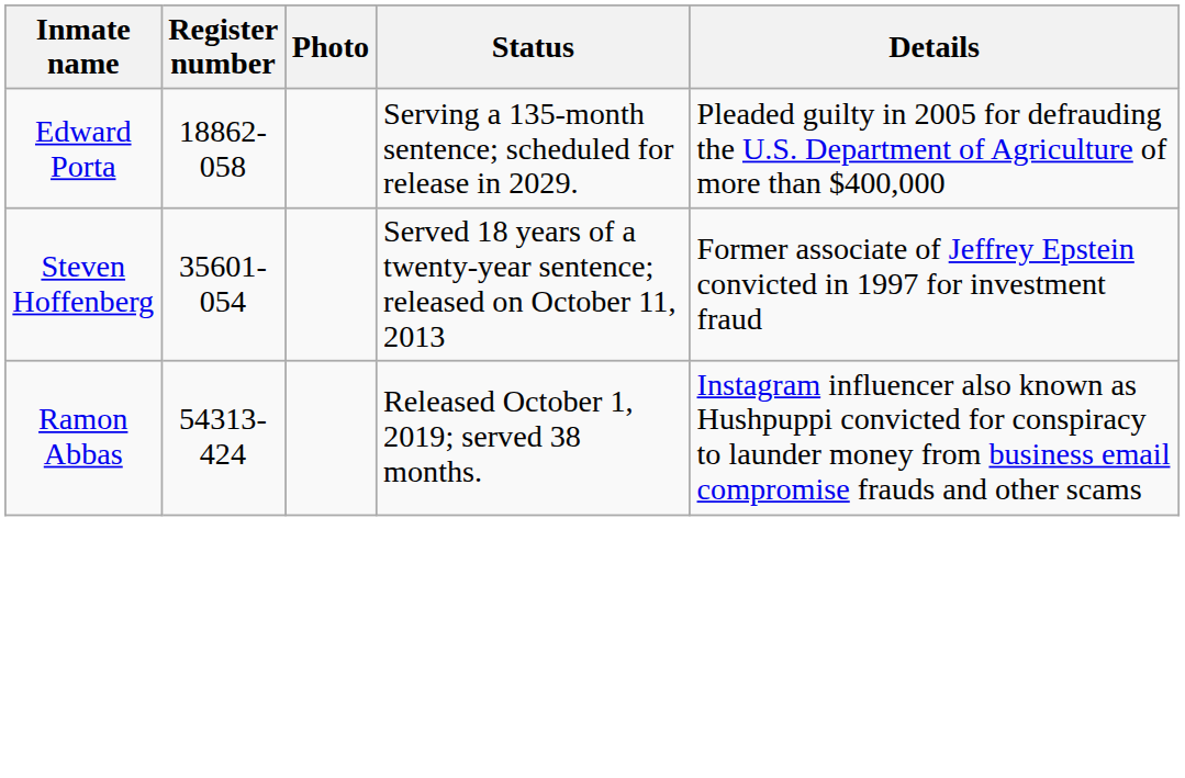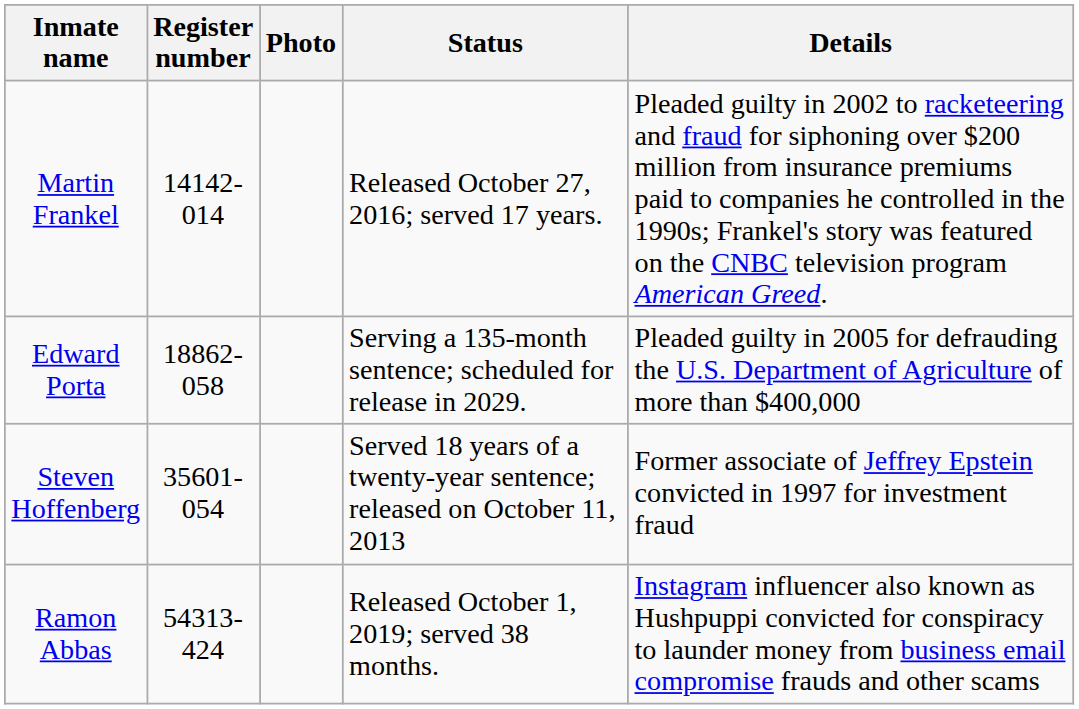+ row: Martin Frankel | 14142-014 | Released October 27, 2016; served 17 years. | Pleaded guilty in 2002 to racketeering and fraud for siphoning over $200 million from insurance premiums paid to companies he controlled in the 1990s; Frankel's story was featured on the CNBC television program American Greed.
